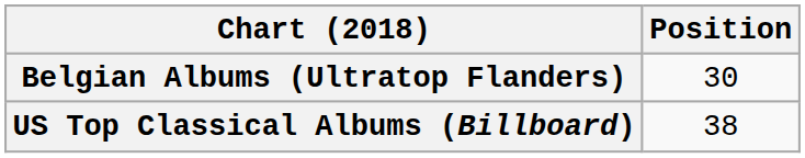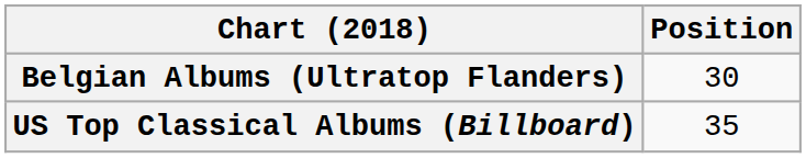US Top Classical Albums (Billboard) | Position: 38 -> 35
